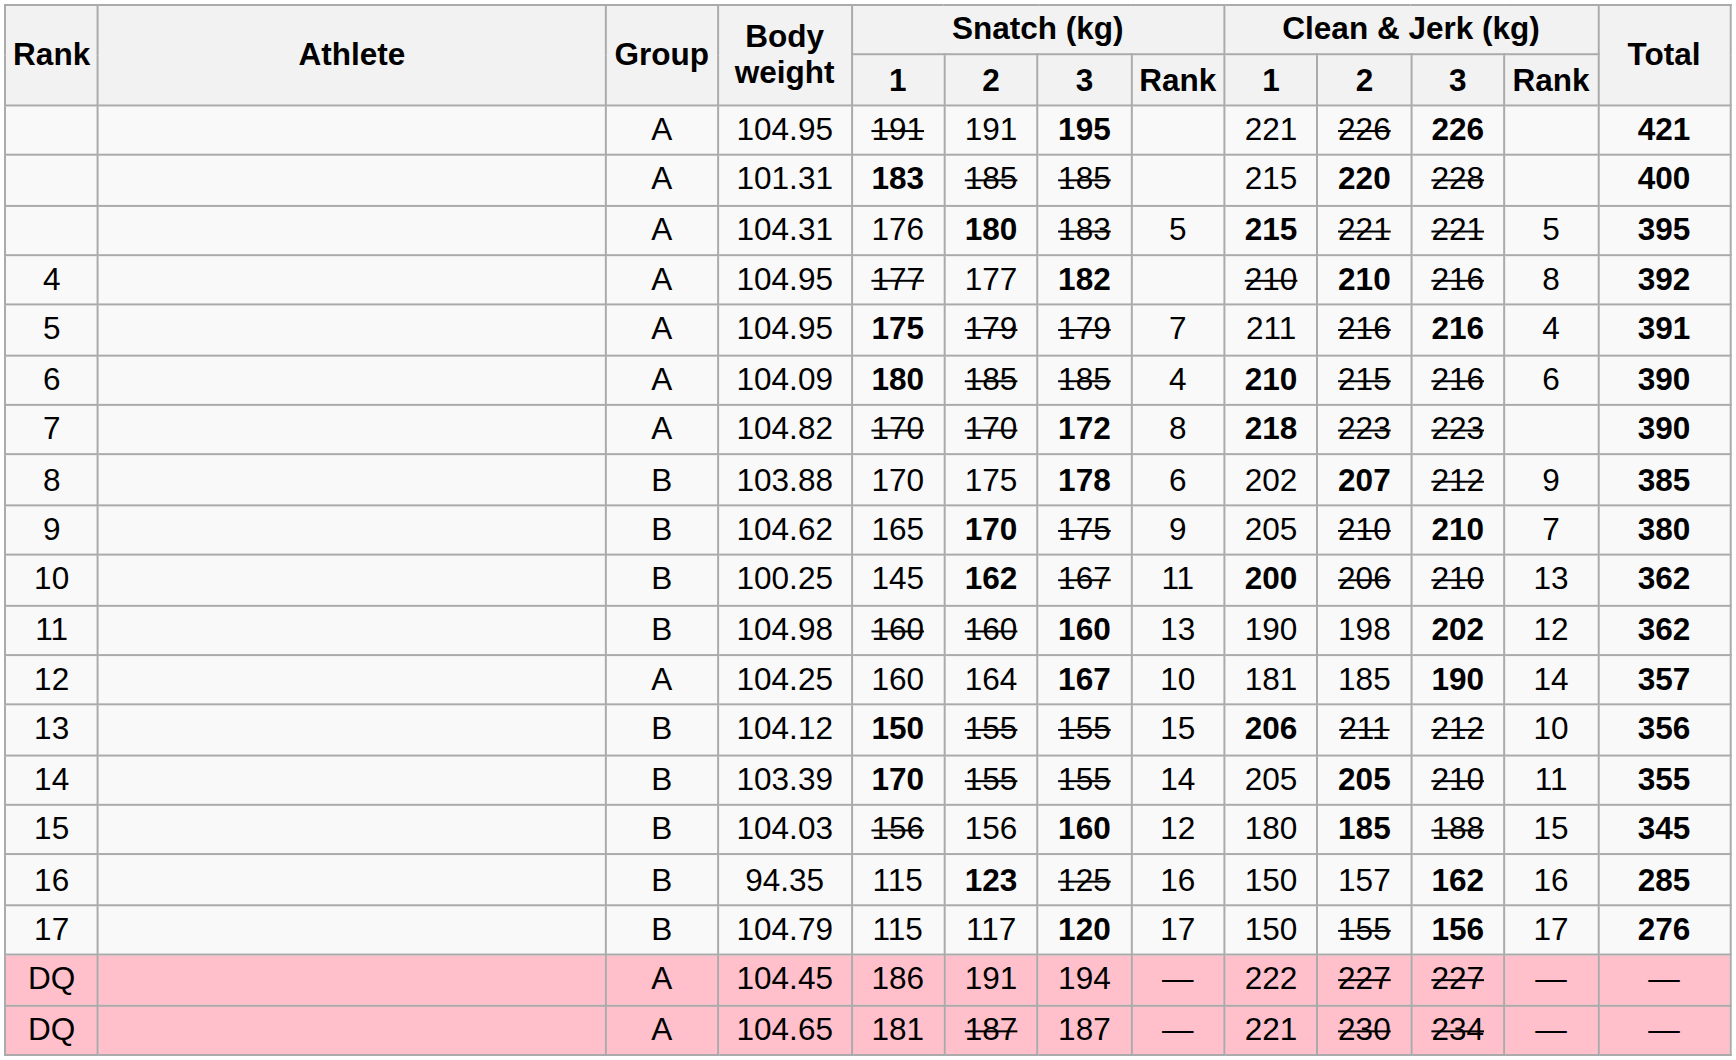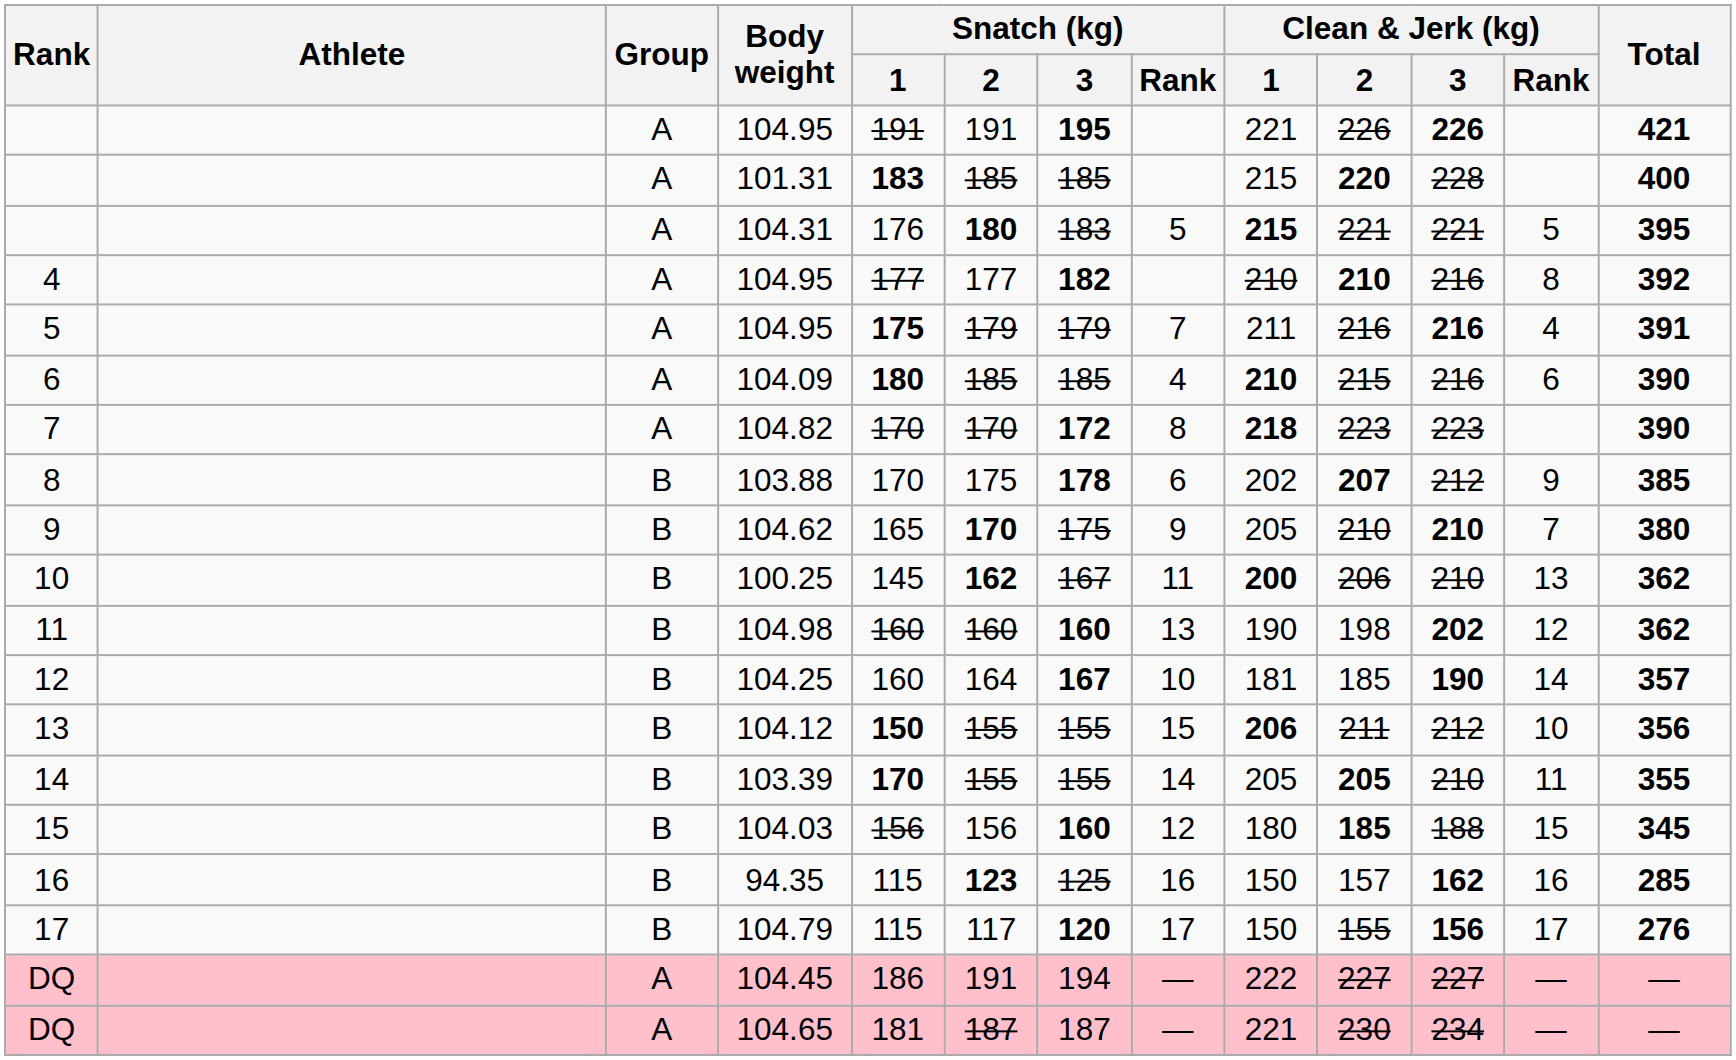104.25 | Group: A -> B
